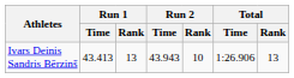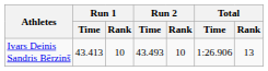Ivars Deinis Sandris Bērzinš | Run 1 / Rank: 13 -> 10
Ivars Deinis Sandris Bērzinš | Run 2 / Time: 43.943 -> 43.493
